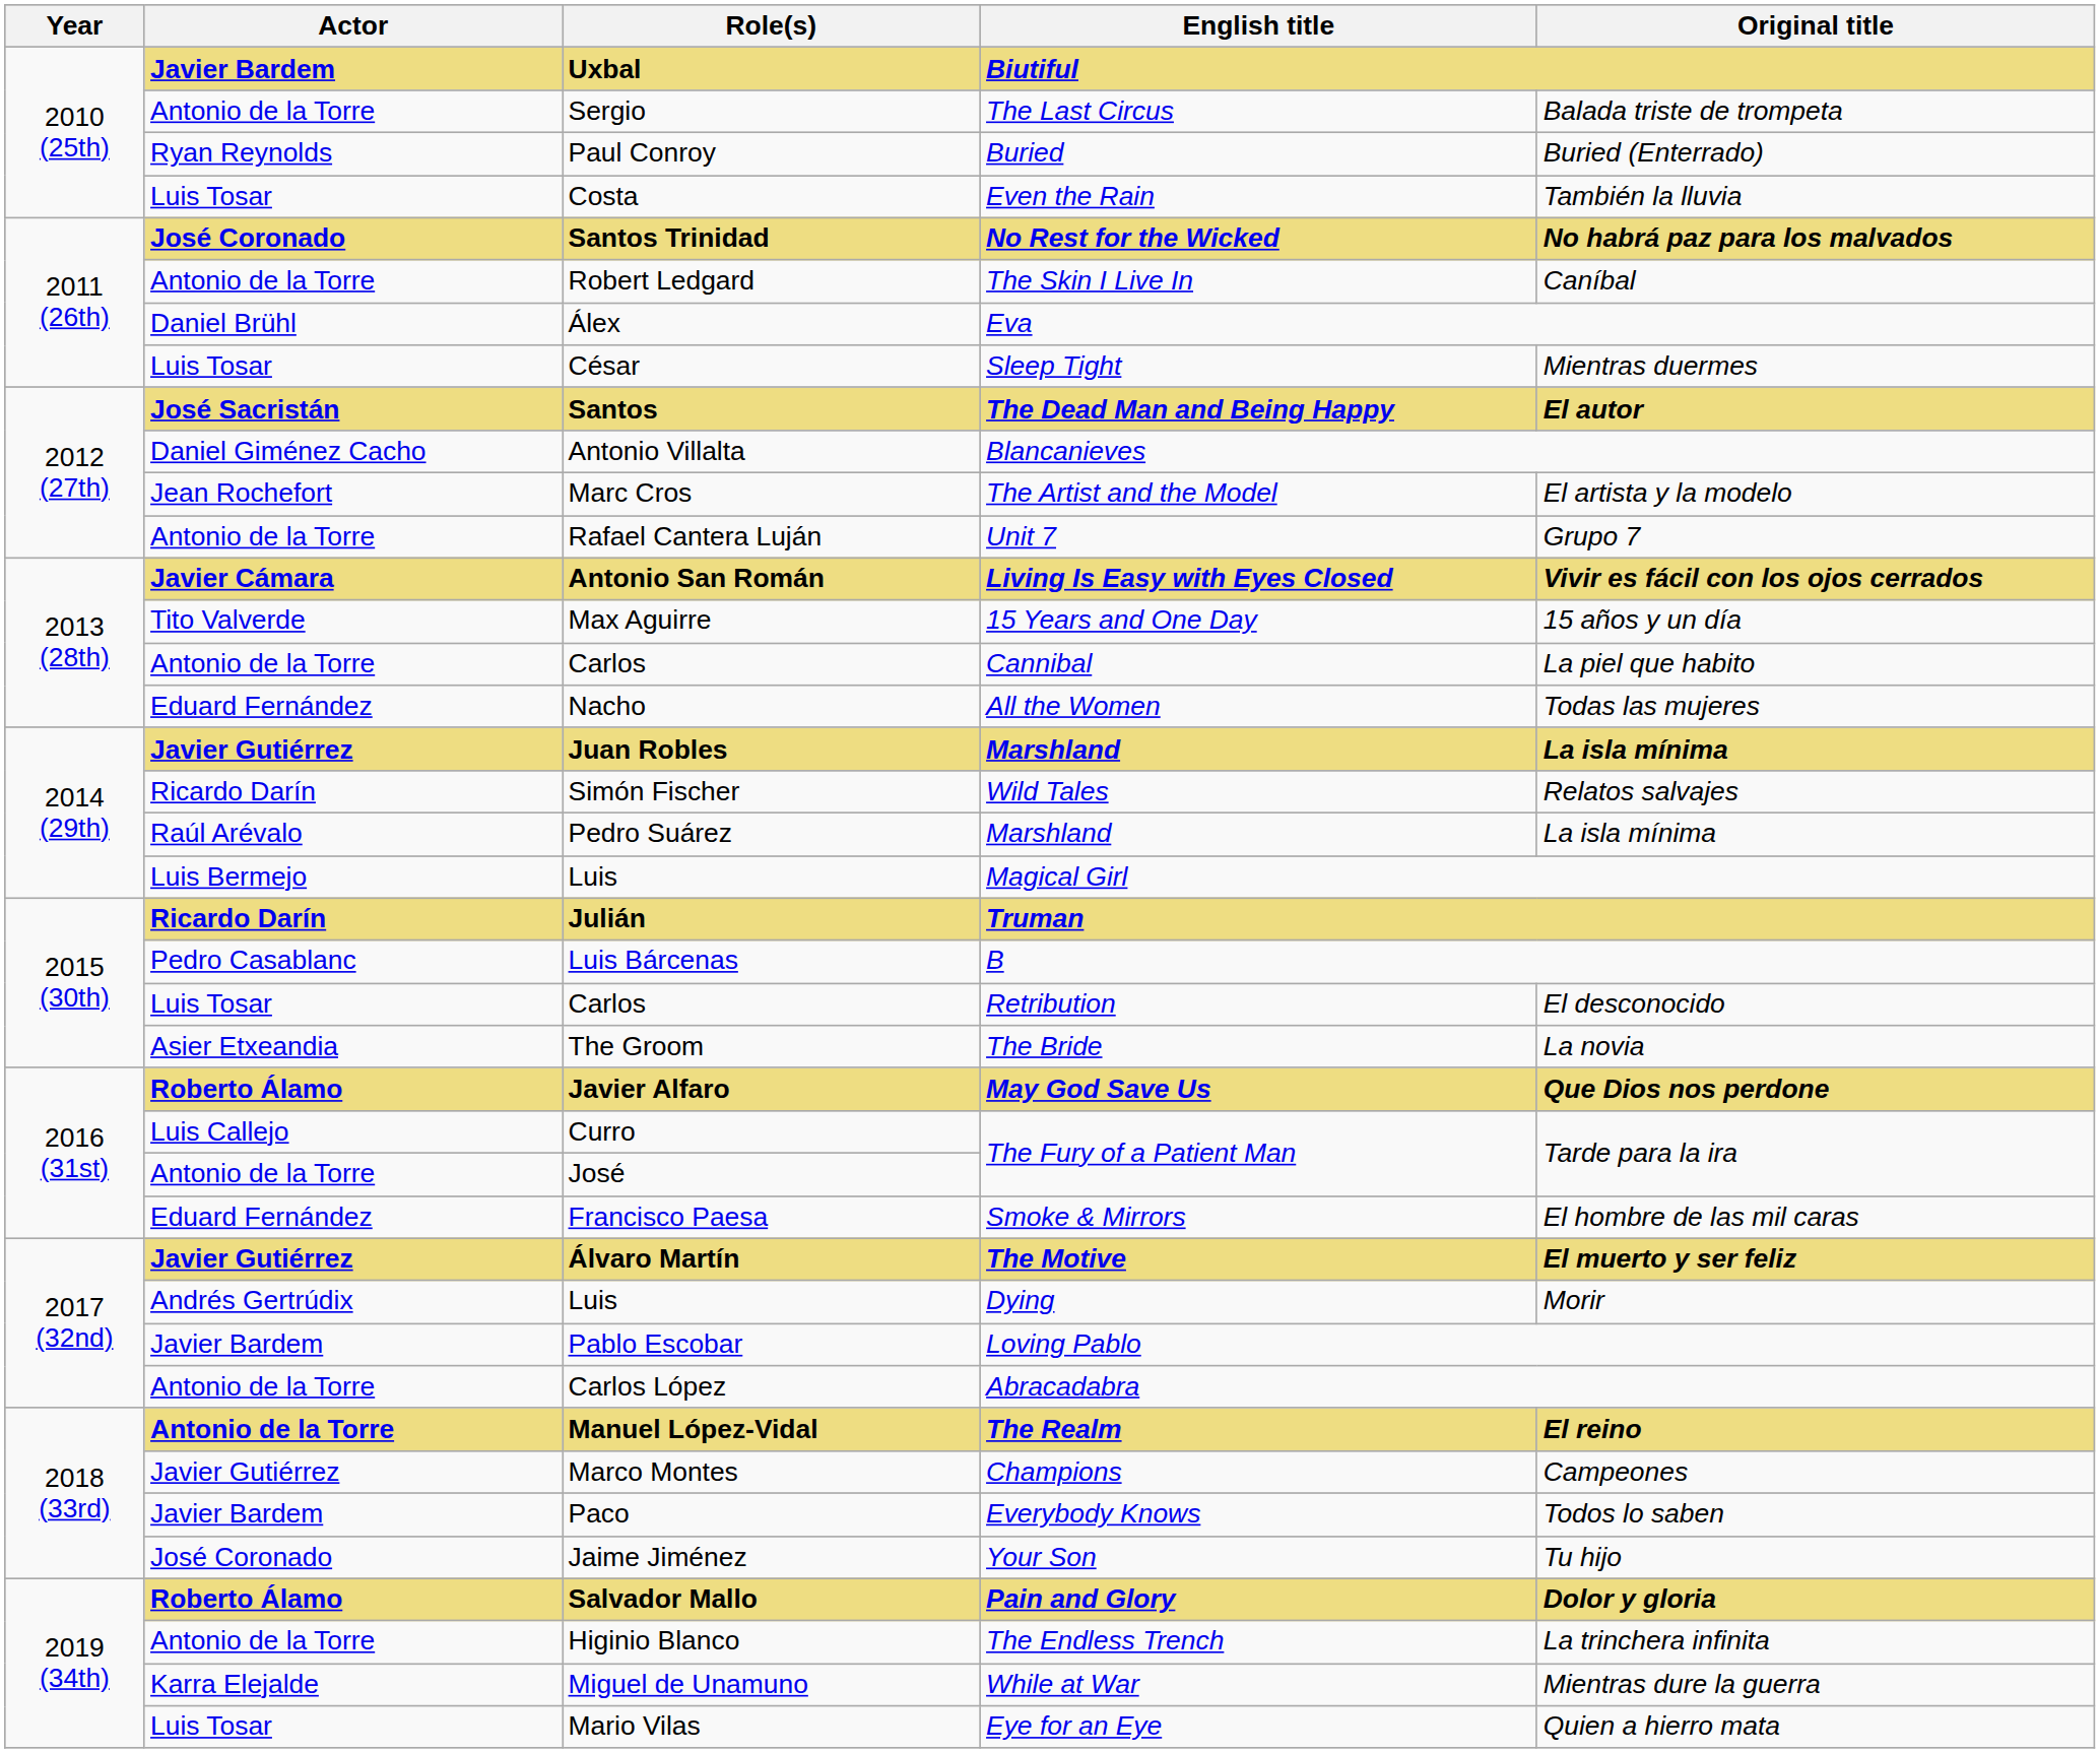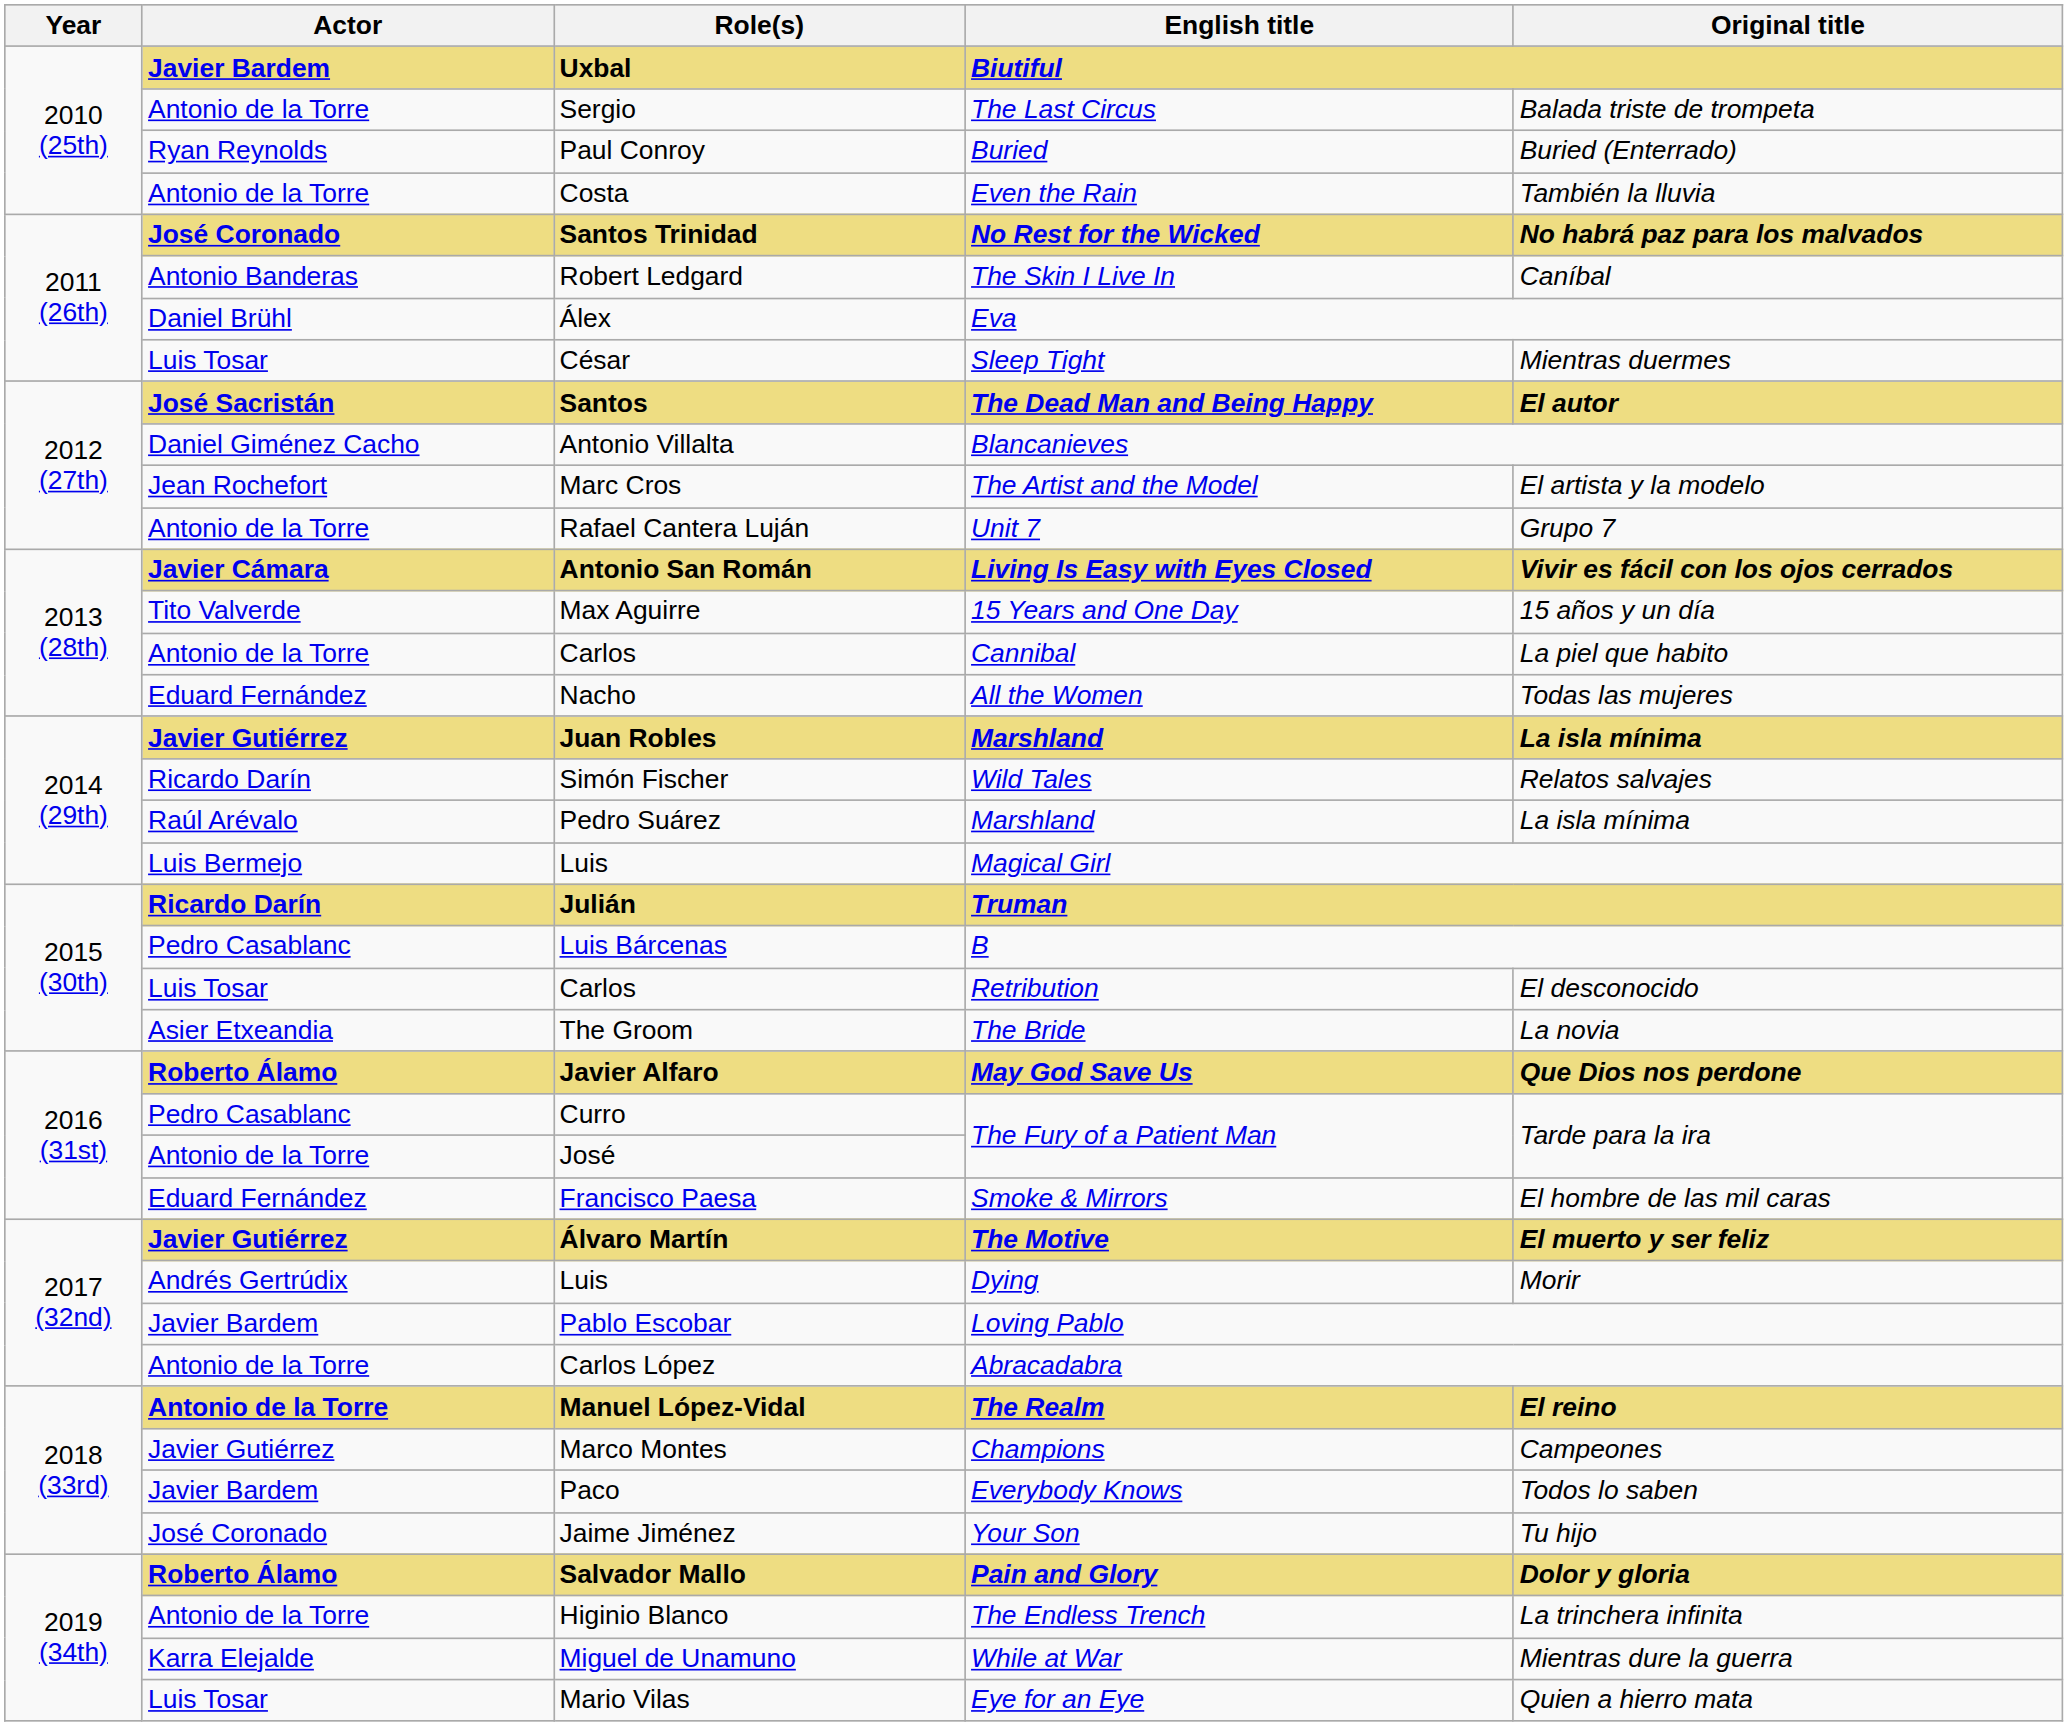Costa | Actor: Luis Tosar -> Antonio de la Torre
Robert Ledgard | Actor: Antonio de la Torre -> Antonio Banderas
Curro | Actor: Luis Callejo -> Pedro Casablanc
